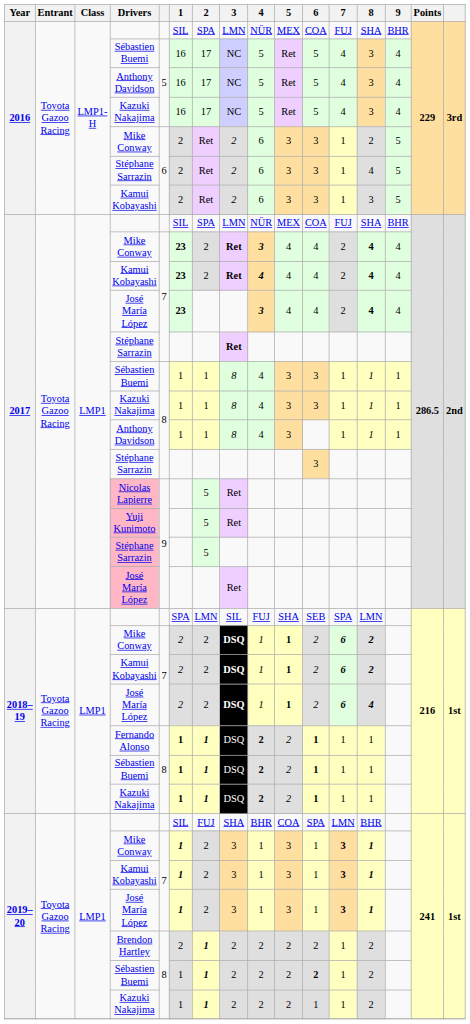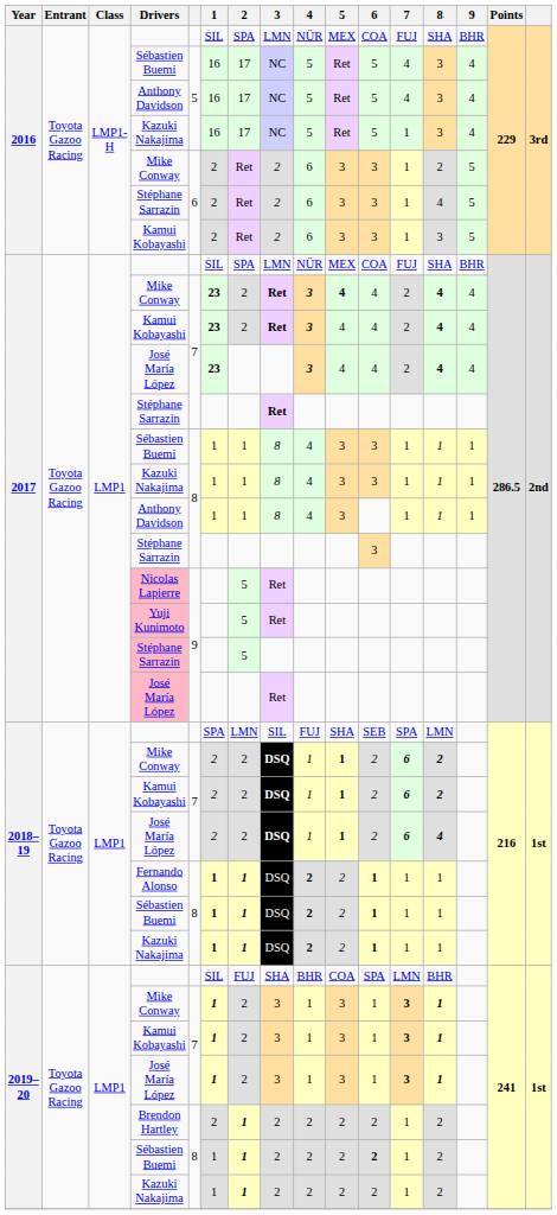2016 / Kazuki Nakajima | 7: 4 -> 1
2017 / Mike Conway | 5: normal -> bold
2017 / Kamui Kobayashi | 4: 4 -> 3
2019–20 / Kazuki Nakajima | 6: 1 -> 2
